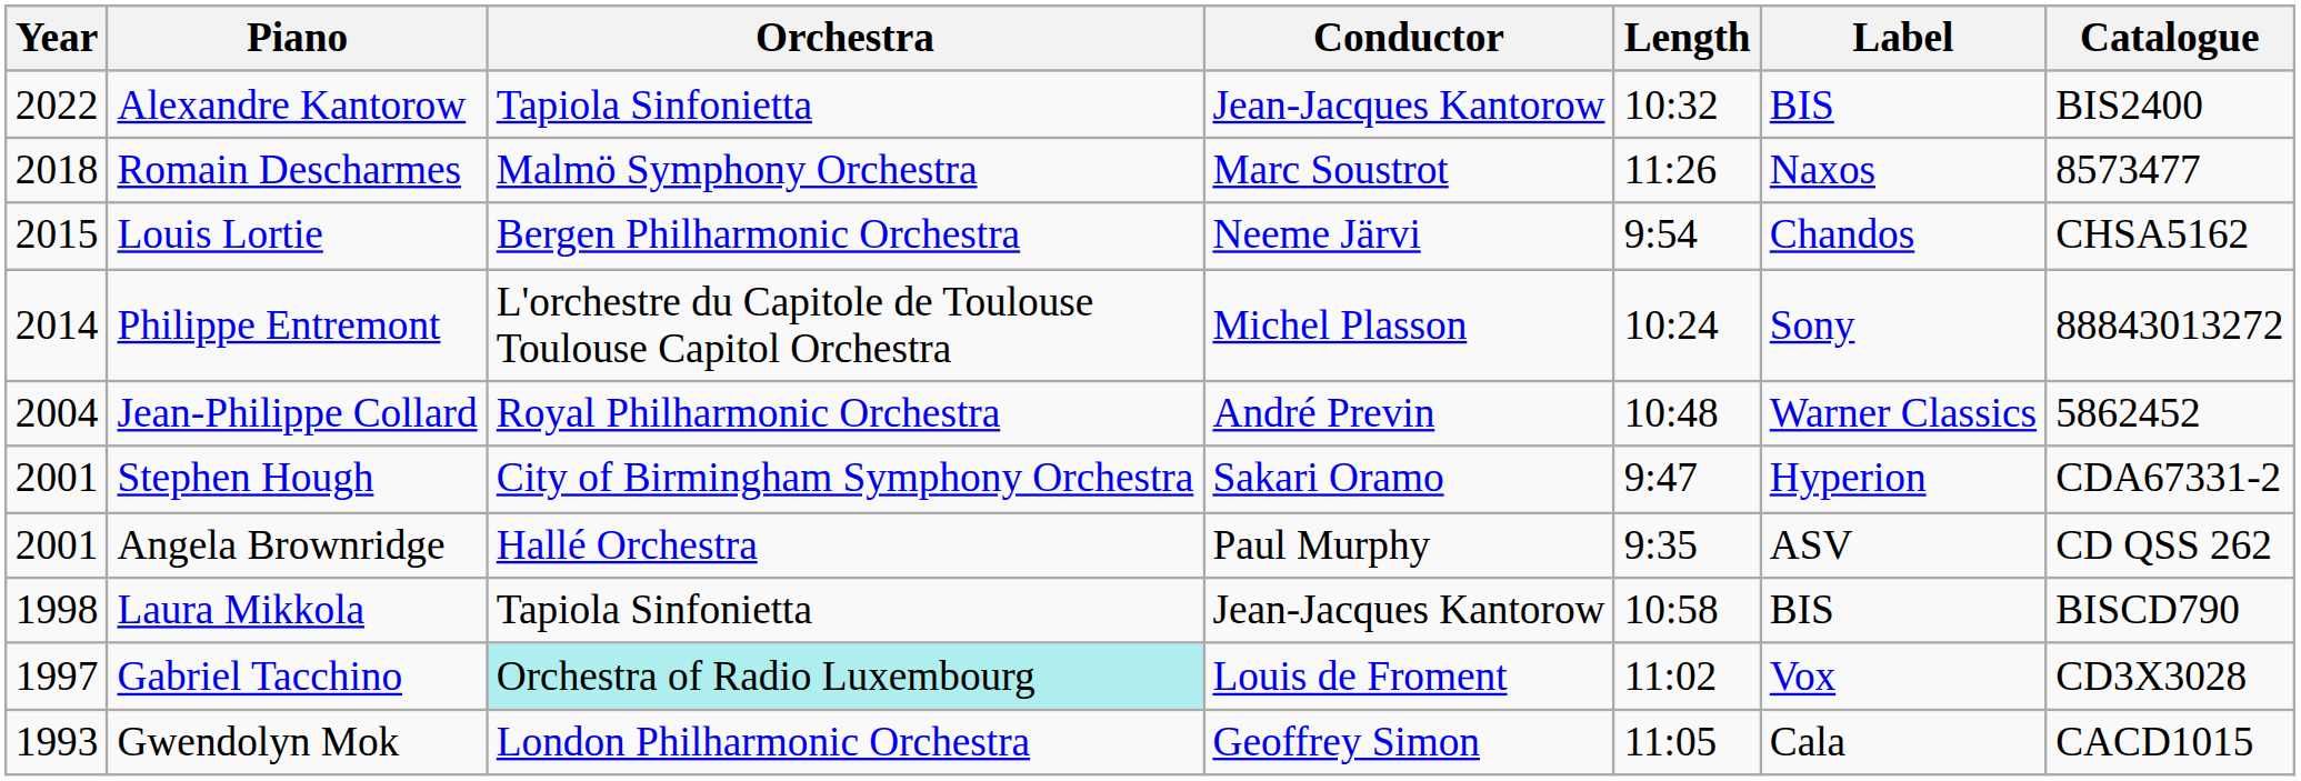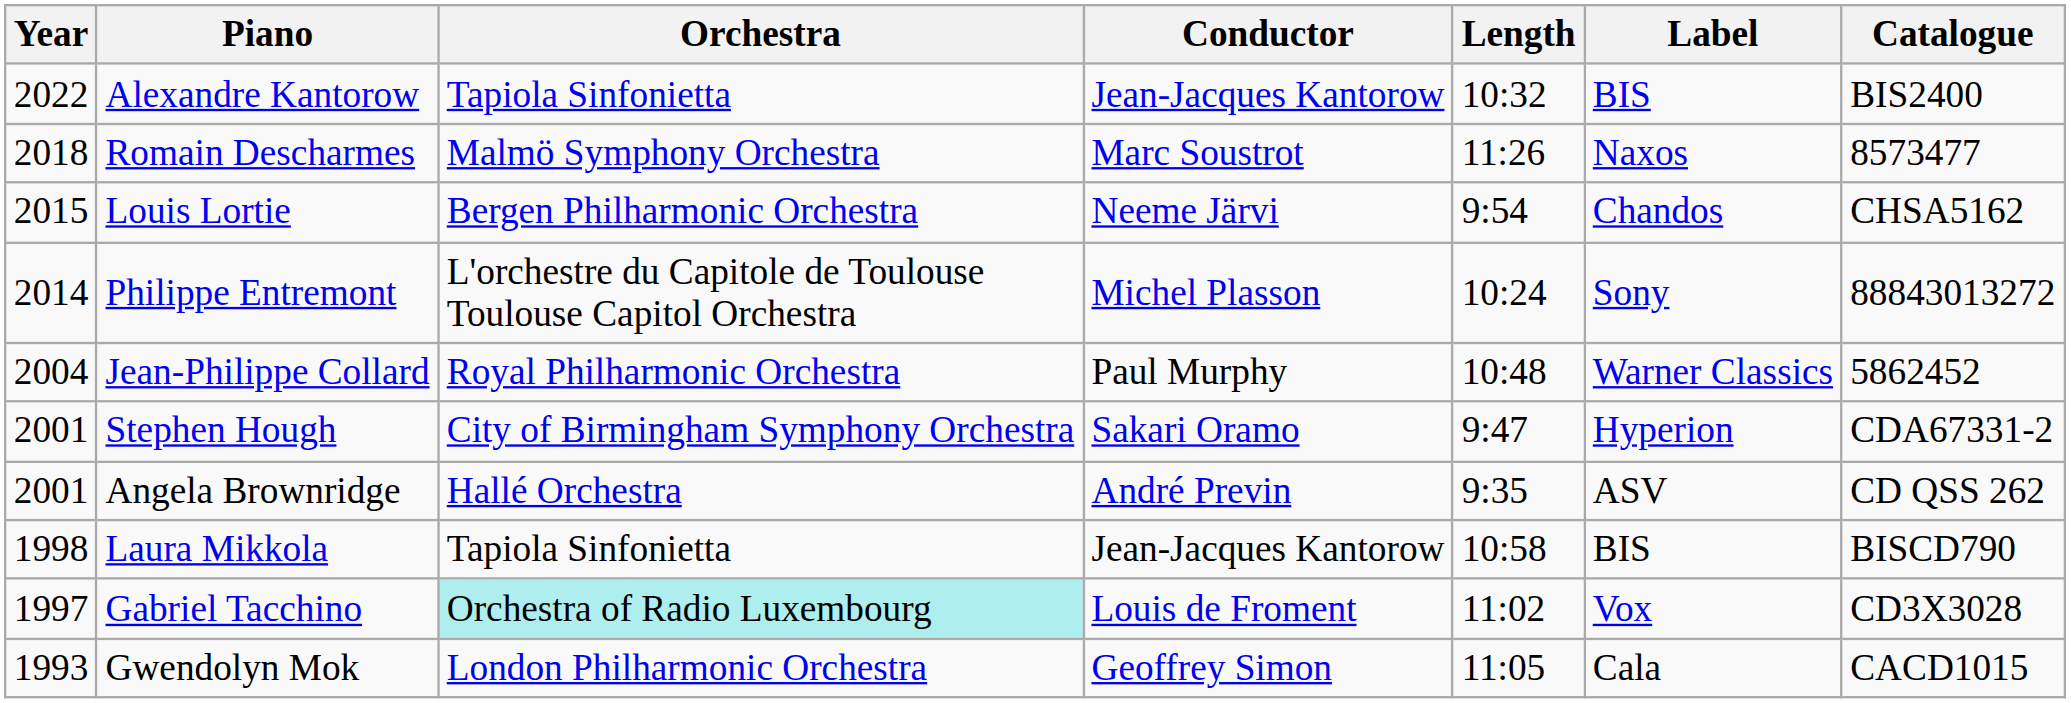Jean-Philippe Collard | Conductor: André Previn -> Paul Murphy
Angela Brownridge | Conductor: Paul Murphy -> André Previn
